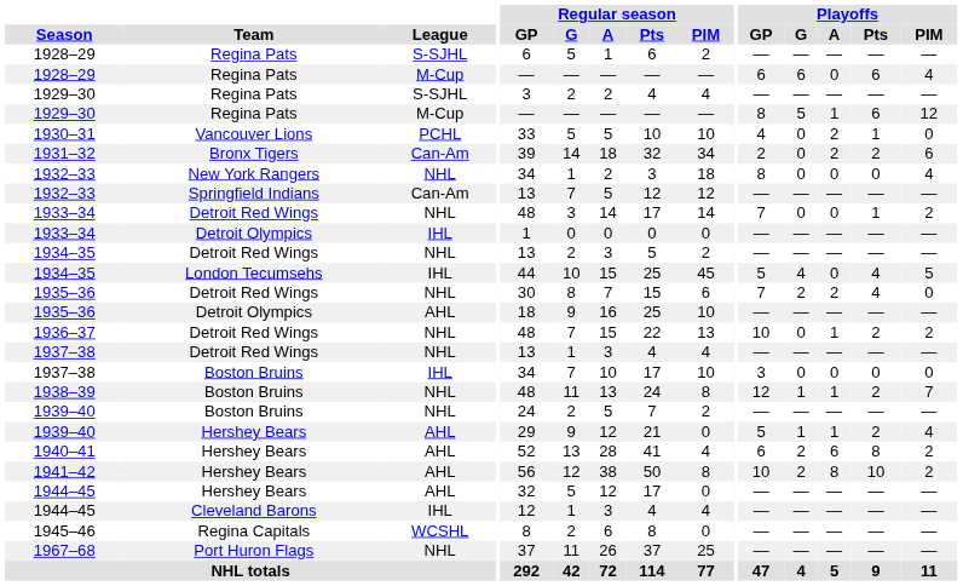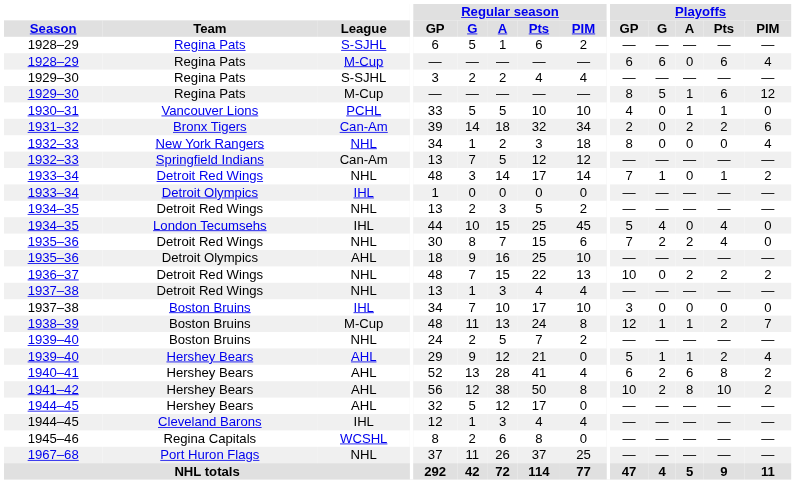1930–31 | Playoffs / A: 2 -> 1
1933–34 / Detroit Red Wings | Playoffs / G: 0 -> 1
1934–35 / London Tecumsehs | Playoffs / PIM: 5 -> 0
1936–37 | Playoffs / A: 1 -> 2
1938–39 | League: NHL -> M-Cup
